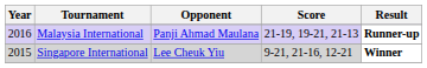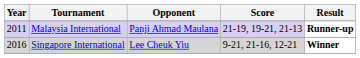Malaysia International | Year: 2016 -> 2011
Singapore International | Year: 2015 -> 2016
